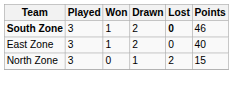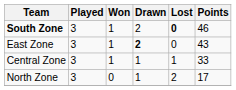East Zone | Drawn: normal -> bold
East Zone | Points: 40 -> 43
+ row: Central Zone | 3 | 1 | 1 | 1 | 33
North Zone | Points: 15 -> 17
